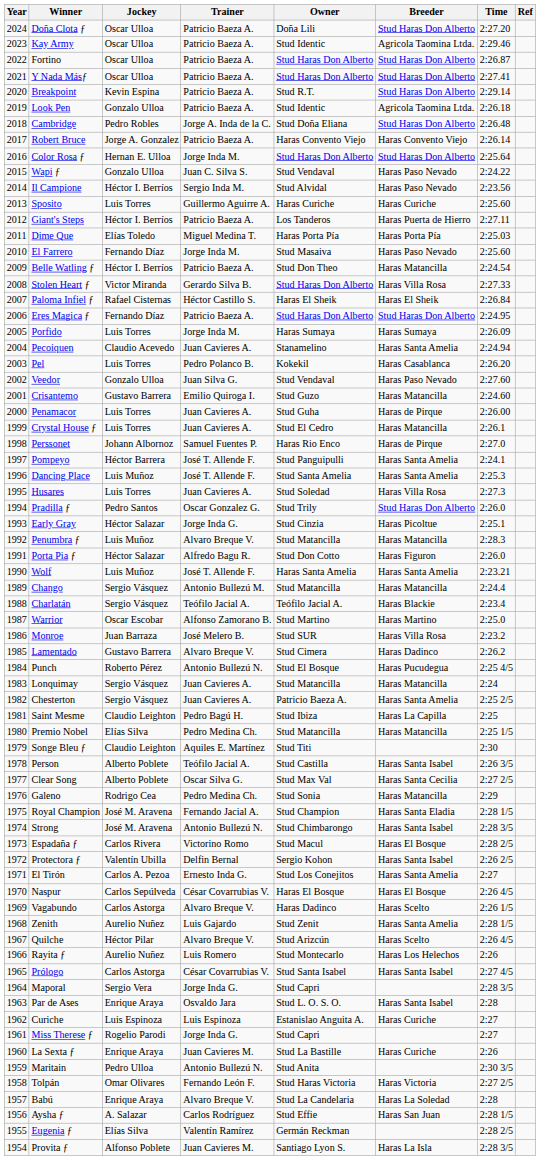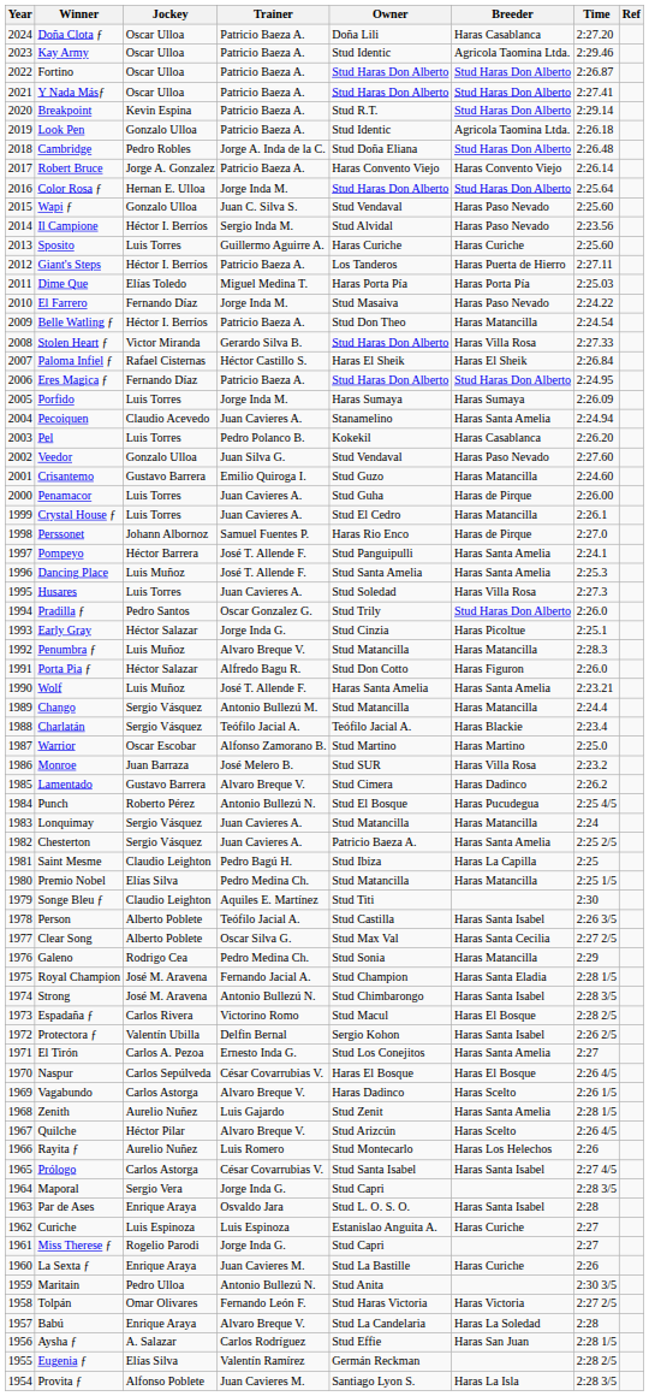Doña Clota ƒ | Breeder: Stud Haras Don Alberto -> Haras Casablanca
Wapi ƒ | Time: 2:24.22 -> 2:25.60
El Farrero | Time: 2:25.60 -> 2:24.22
